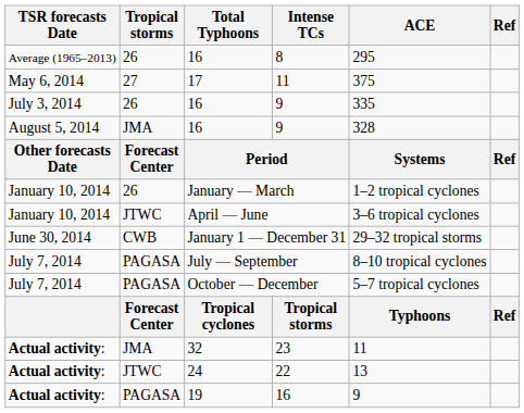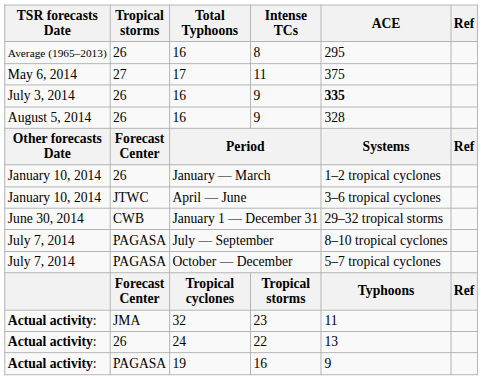July 3, 2014 / 9 | ACE: normal -> bold
August 5, 2014 / 9 | Tropical storms: JMA -> 26
22 | Tropical storms: JTWC -> 26
